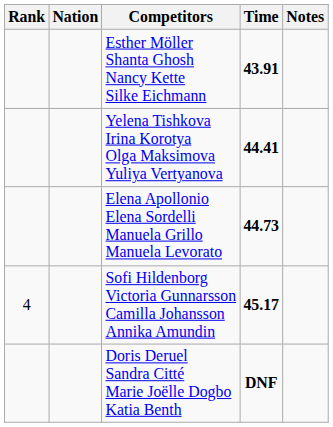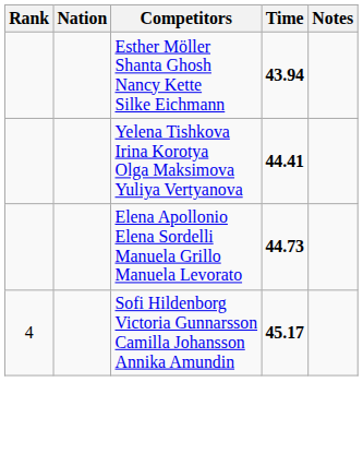Esther Möller Shanta Ghosh Nancy Kette Silke Eichmann | Time: 43.91 -> 43.94
- row: Doris Deruel Sandra Citté Marie Joëlle Dogbo Katia Benth | DNF
